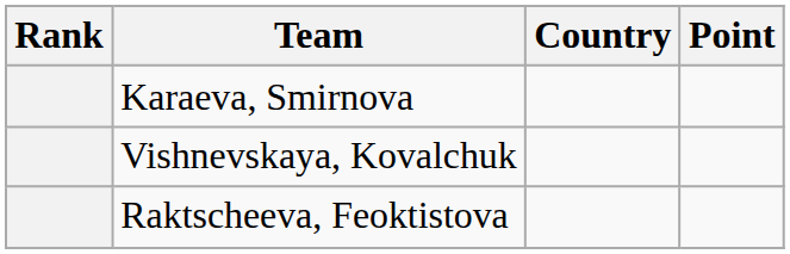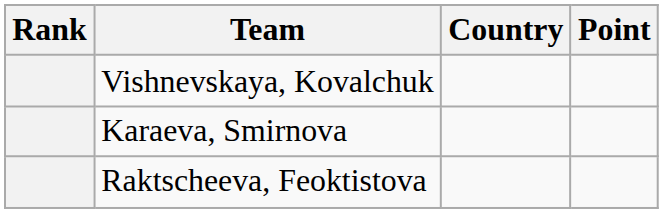rows swapped: Karaeva, Smirnova <-> Vishnevskaya, Kovalchuk
